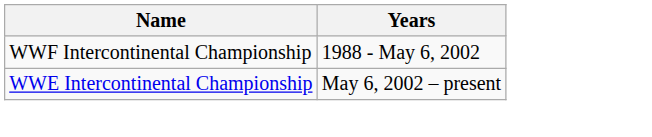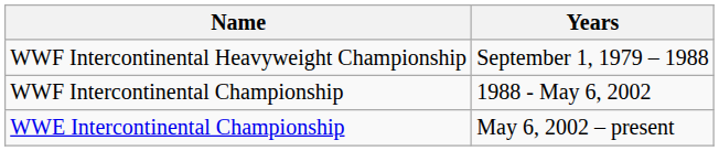+ row: WWF Intercontinental Heavyweight Championship | September 1, 1979 – 1988
